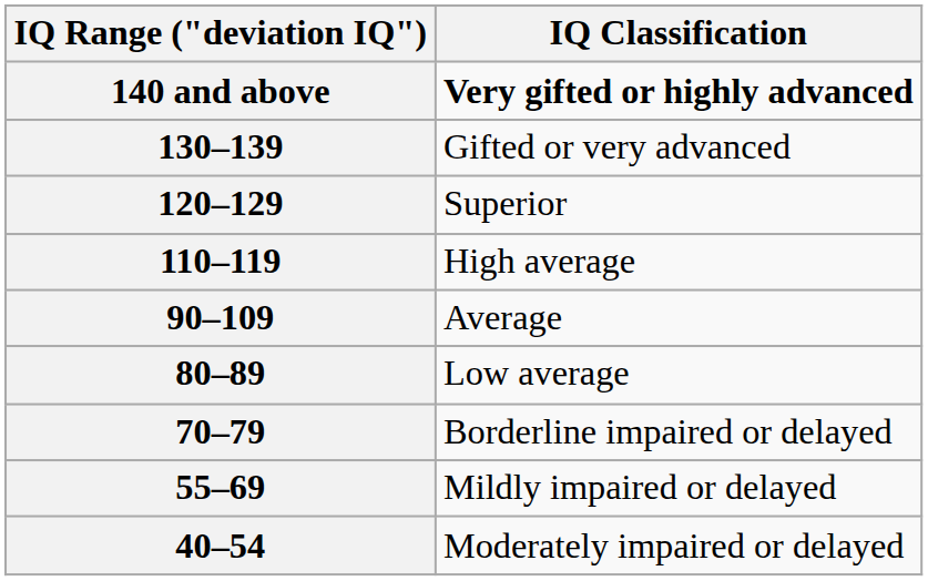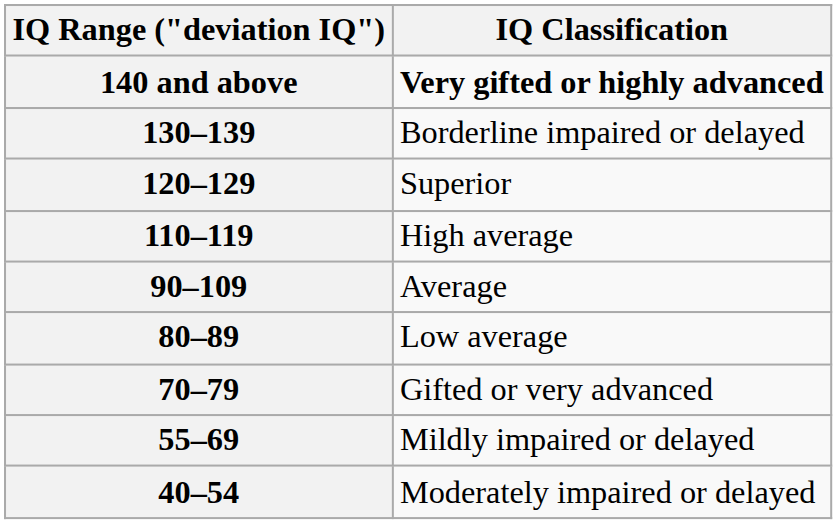130–139 | IQ Classification: Gifted or very advanced -> Borderline impaired or delayed
70–79 | IQ Classification: Borderline impaired or delayed -> Gifted or very advanced
